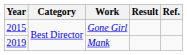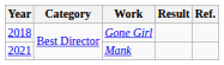Gone Girl | Year: 2015 -> 2018
Mank | Year: 2019 -> 2021
